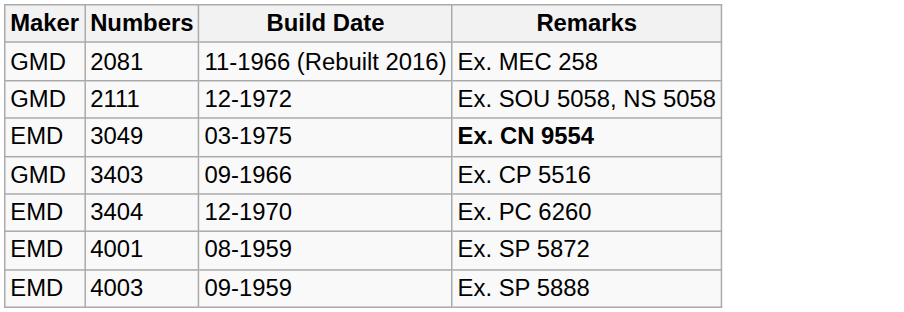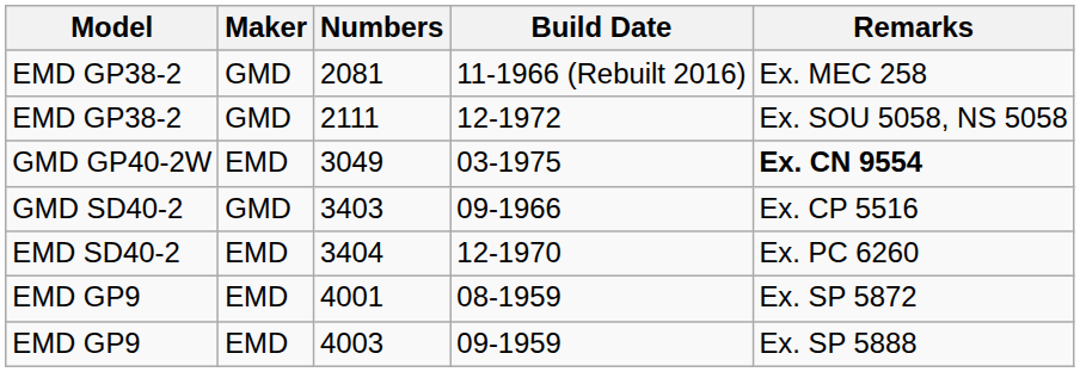+ column: Model | EMD GP38-2 | EMD GP38-2 | GMD GP40-2W | GMD SD40-2 | EMD SD40-2 | EMD GP9 | EMD GP9
